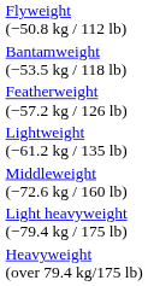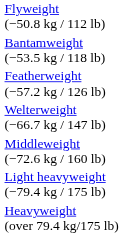- row: Lightweight (−61.2 kg / 135 lb)
+ row: Welterweight (−66.7 kg / 147 lb)
